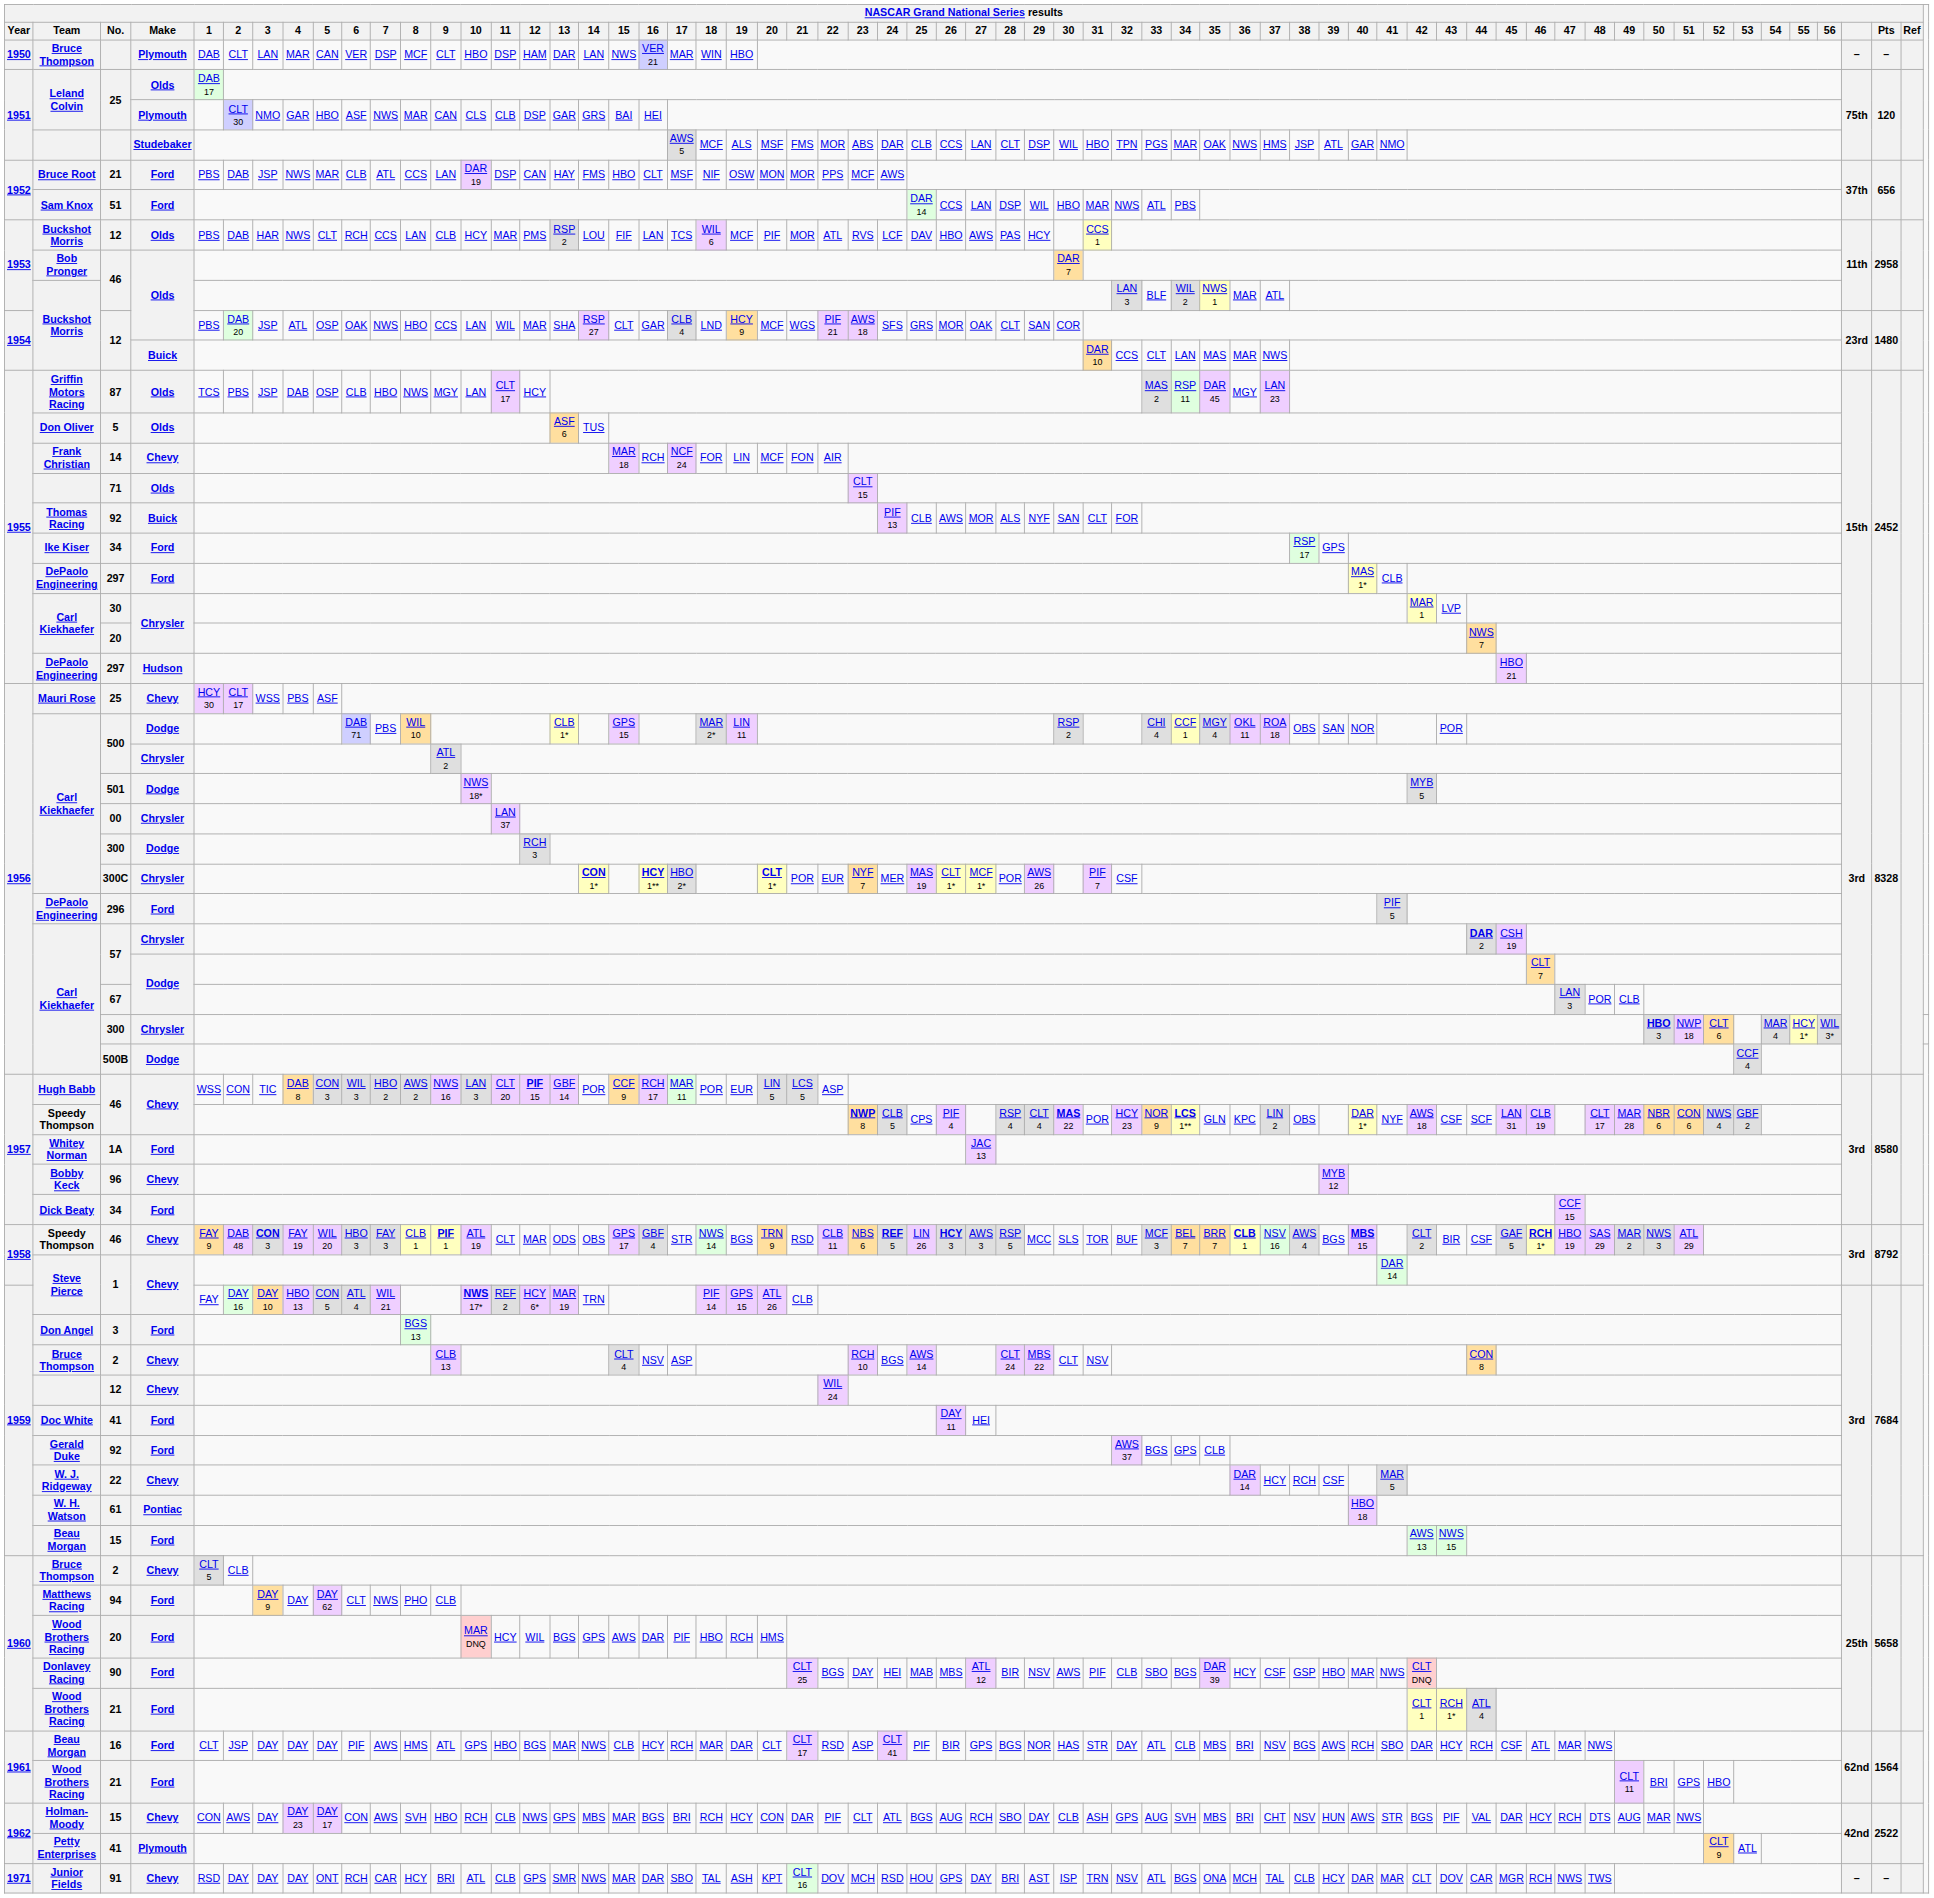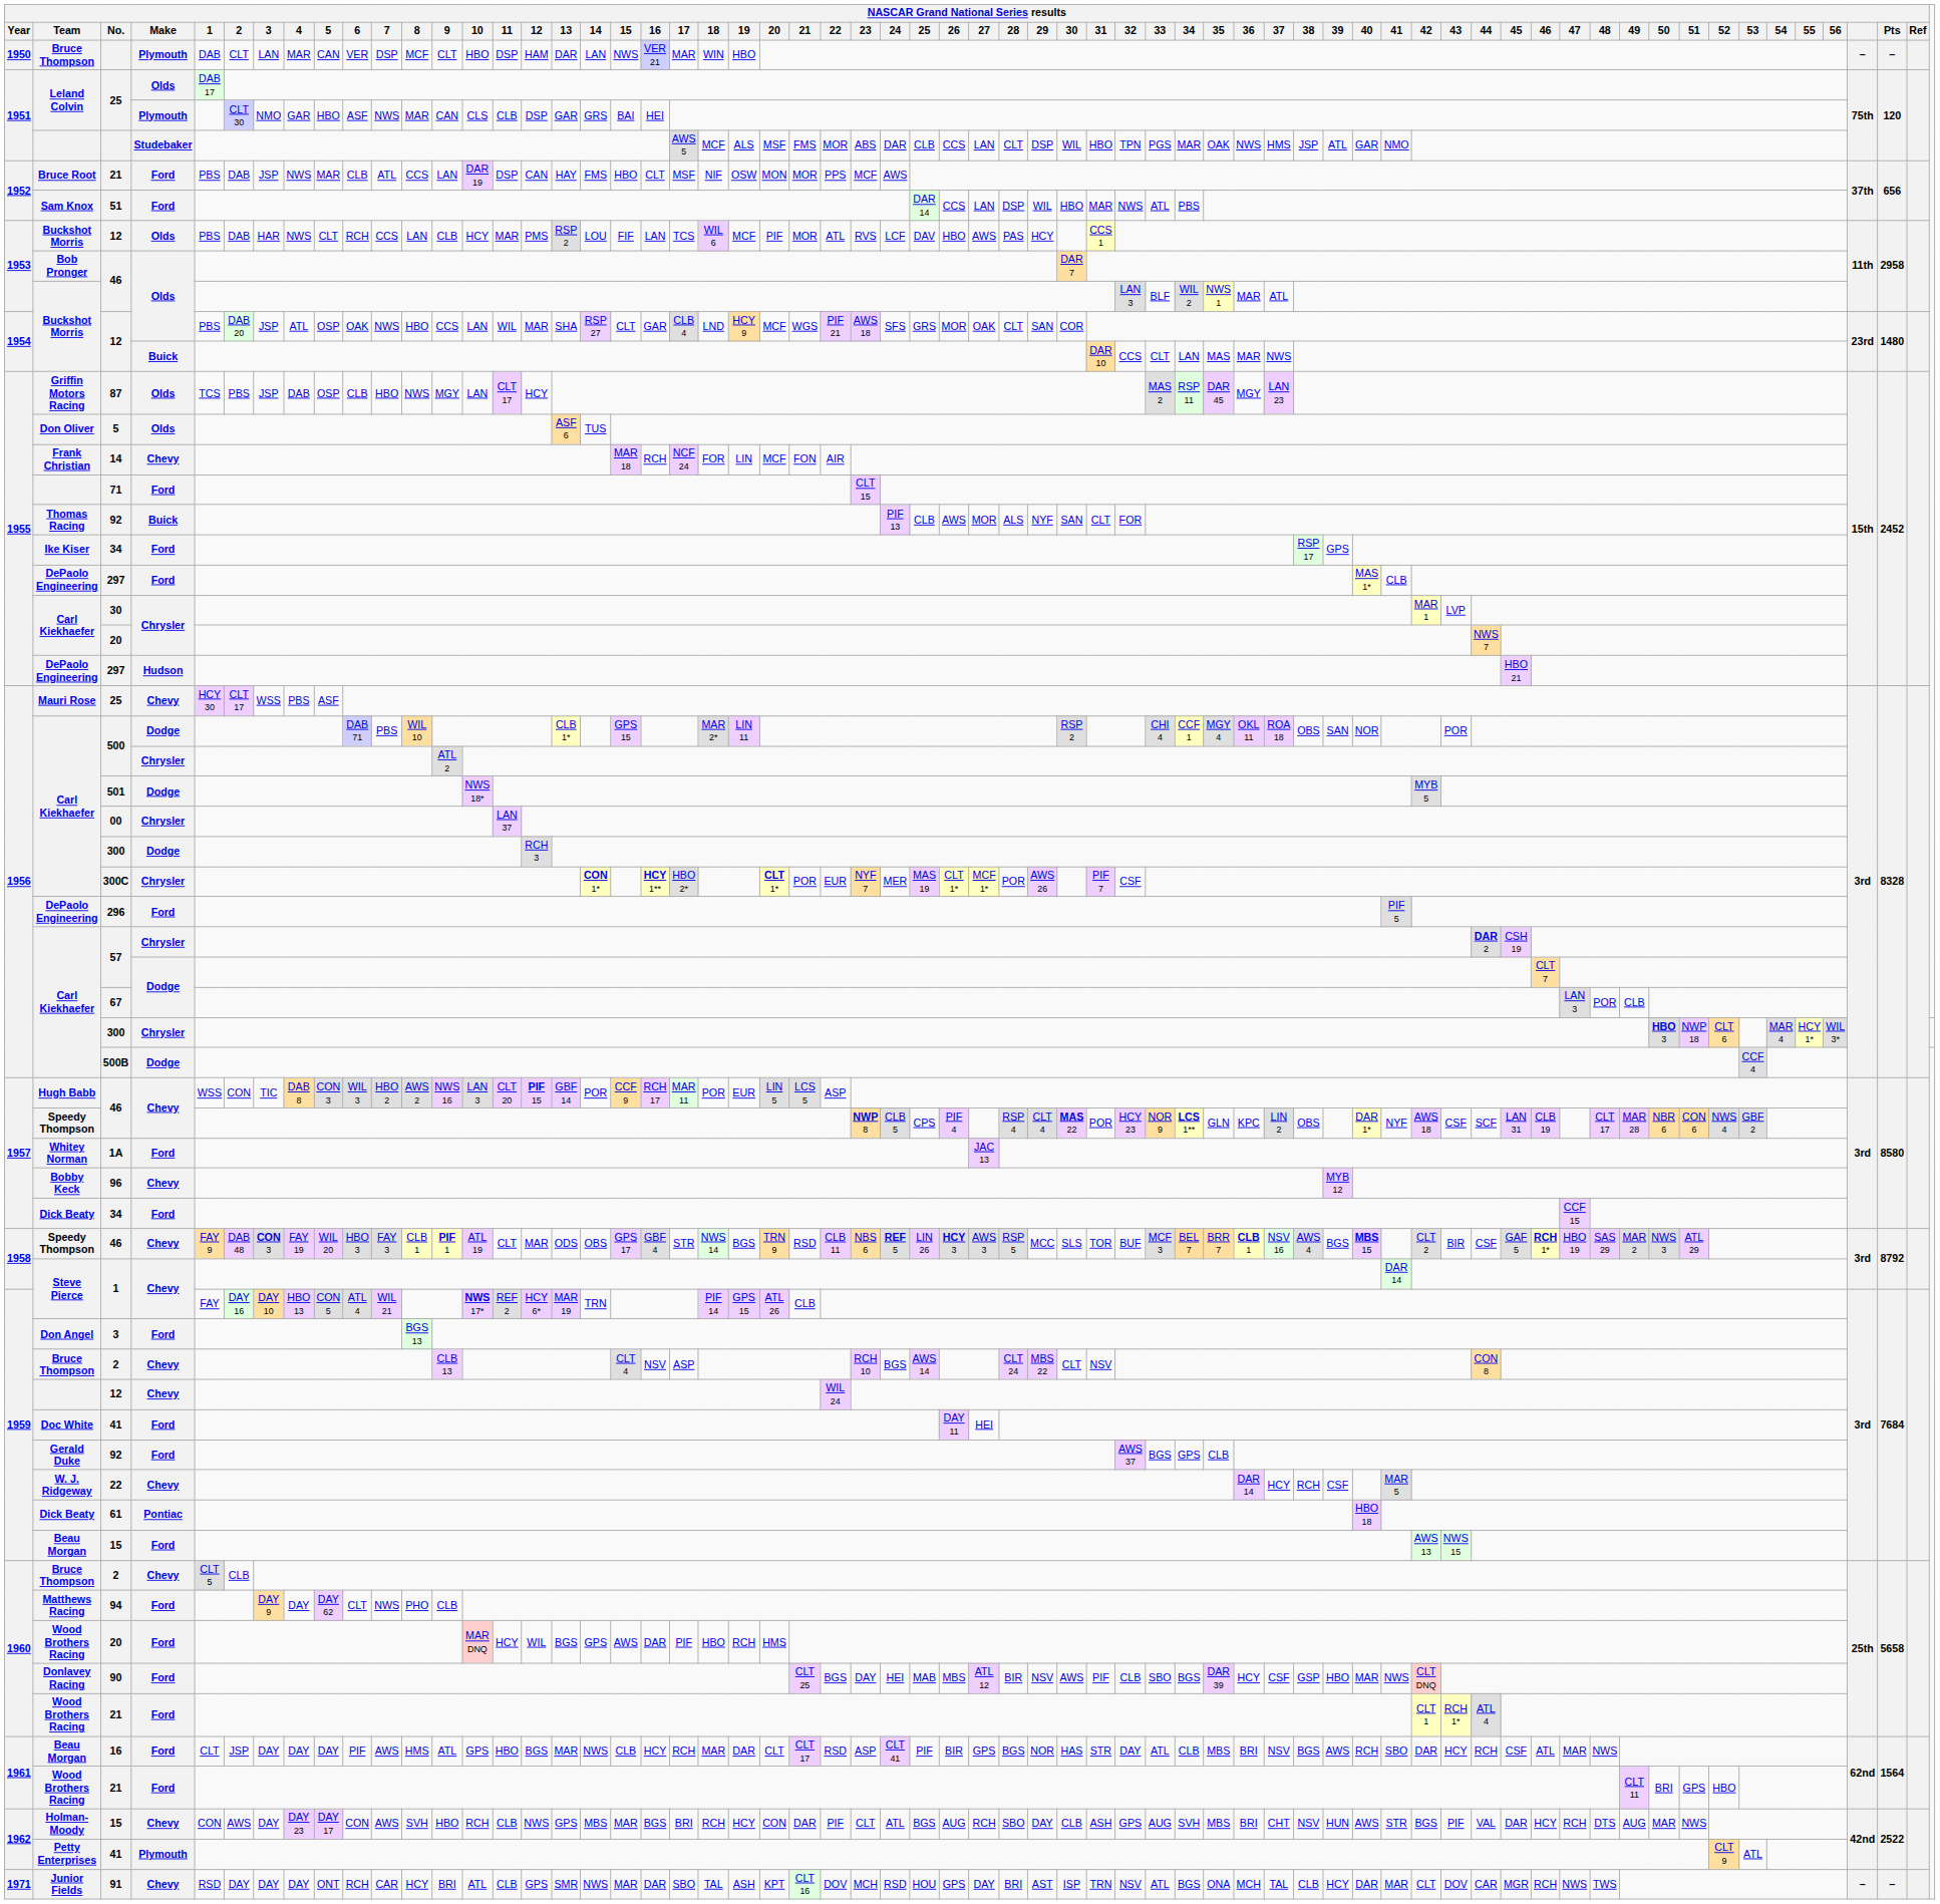71 | NASCAR Grand National Series results / Make: Olds -> Ford
61 | NASCAR Grand National Series results / Team: W. H. Watson -> Dick Beaty
